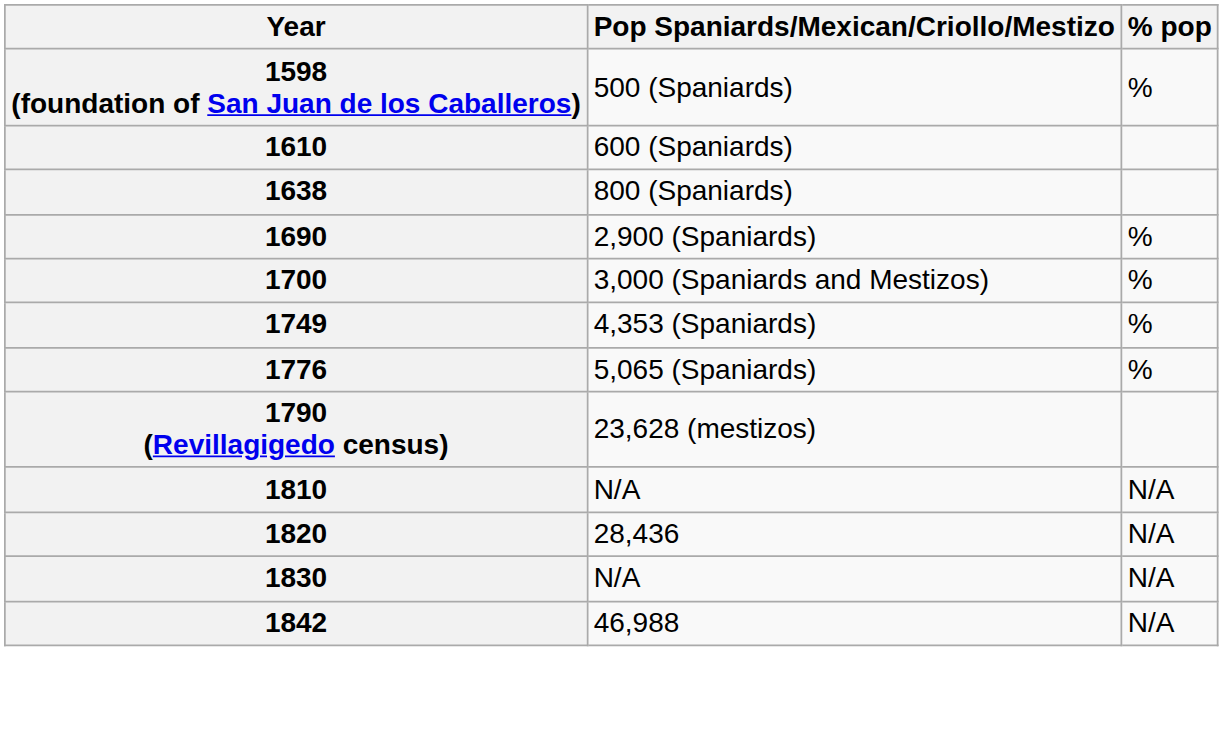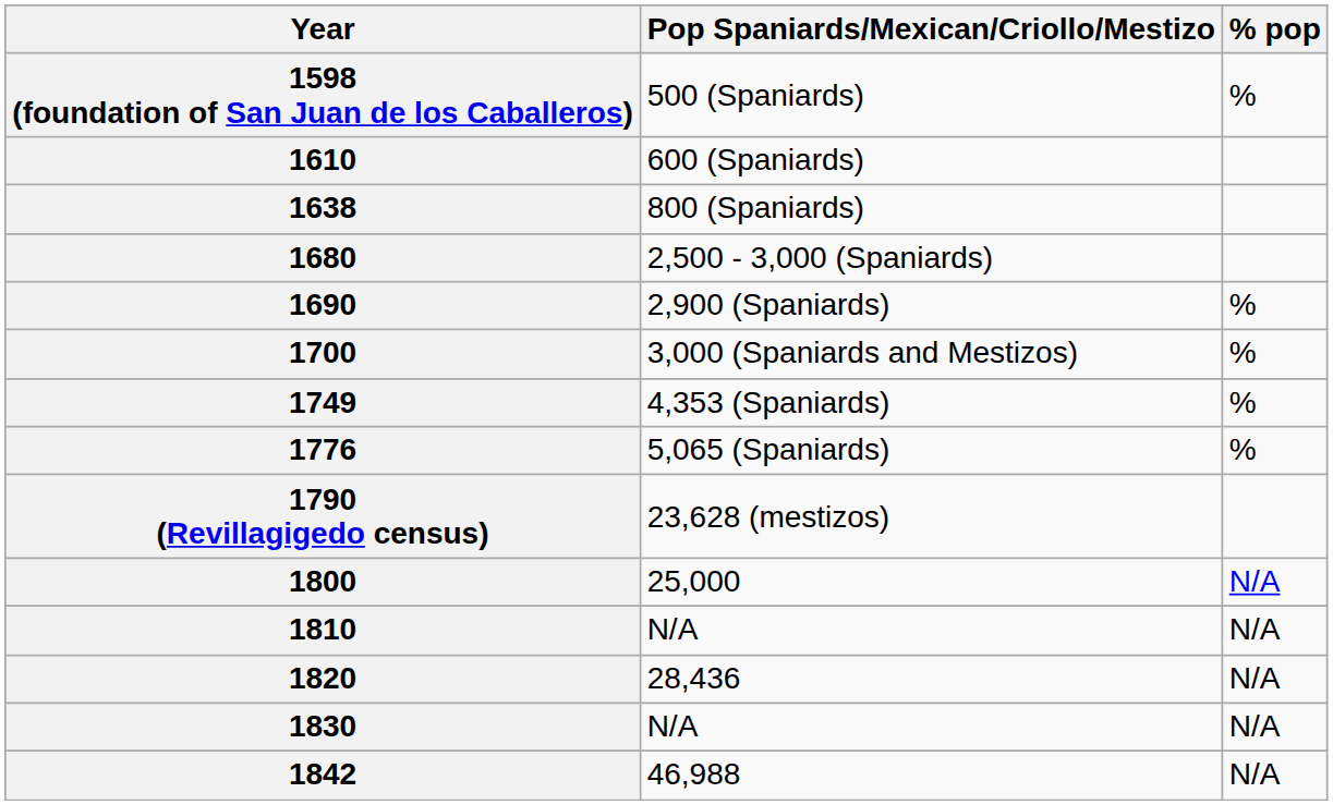+ row: 1680 | 2,500 - 3,000 (Spaniards)
+ row: 1800 | 25,000 | N/A
